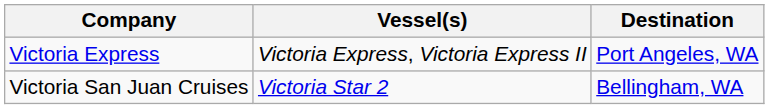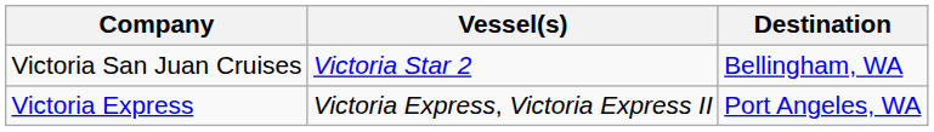rows swapped: Victoria San Juan Cruises <-> Victoria Express
